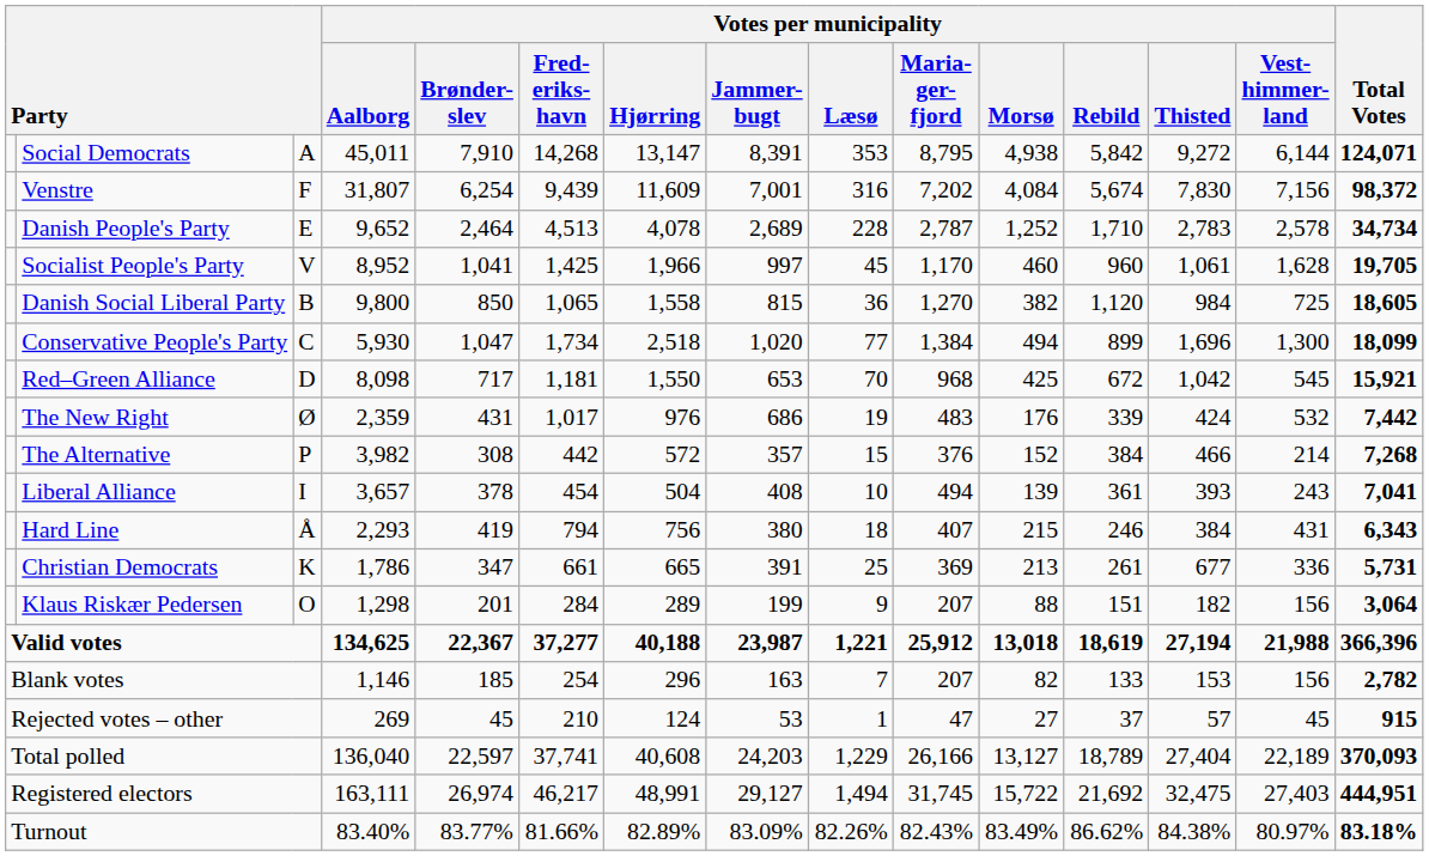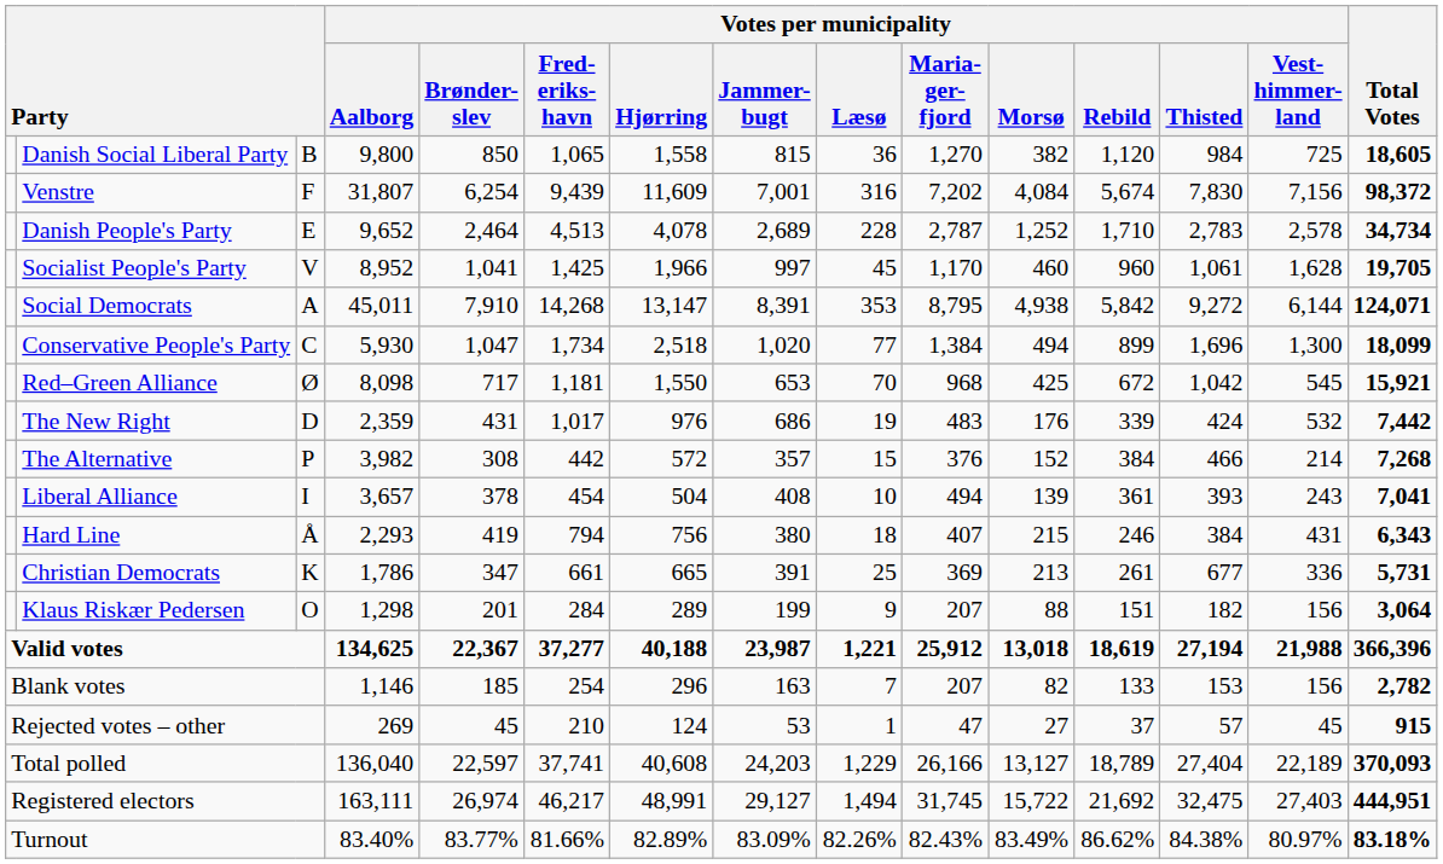rows swapped: Social Democrats <-> Danish Social Liberal Party
Red–Green Alliance | column 3: D -> Ø
The New Right | column 3: Ø -> D
